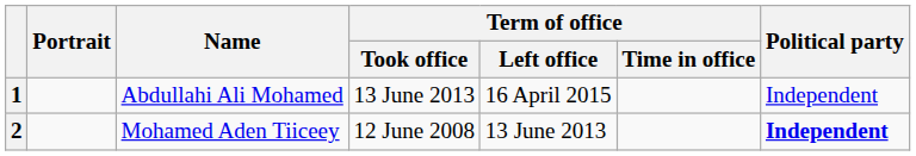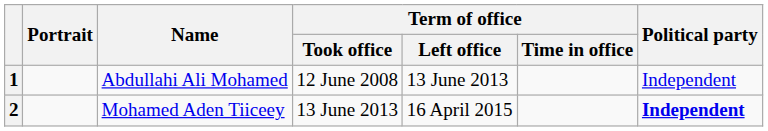1 | Term of office / Took office: 13 June 2013 -> 12 June 2008
1 | Term of office / Left office: 16 April 2015 -> 13 June 2013
2 | Term of office / Took office: 12 June 2008 -> 13 June 2013
2 | Term of office / Left office: 13 June 2013 -> 16 April 2015
